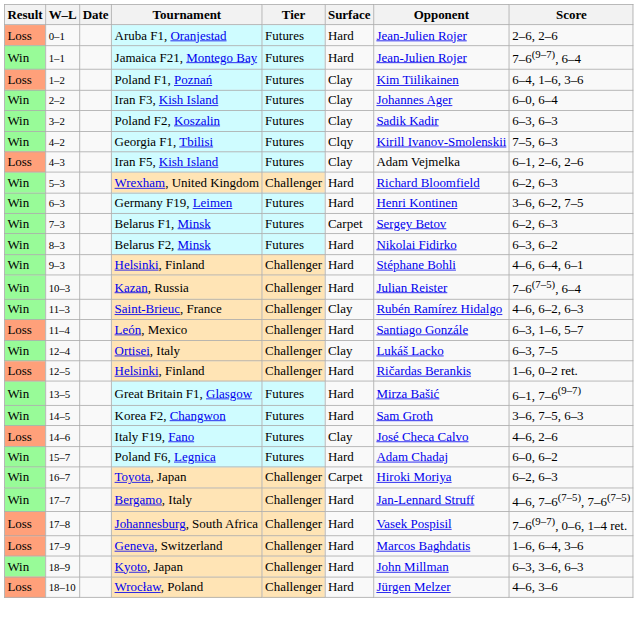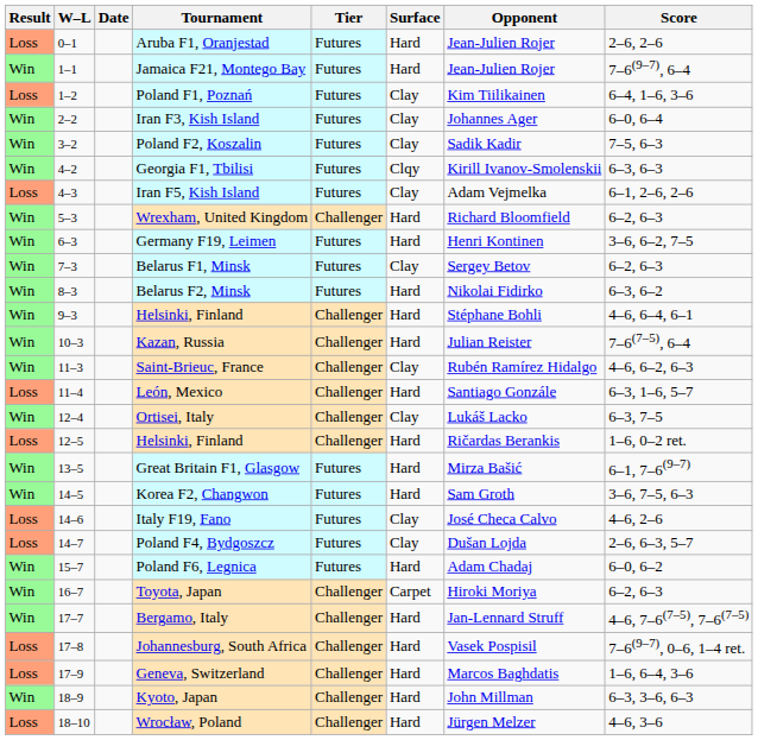Poland F2, Koszalin | Score: 6–3, 6–3 -> 7–5, 6–3
Georgia F1, Tbilisi | Score: 7–5, 6–3 -> 6–3, 6–3
Belarus F1, Minsk | Surface: Carpet -> Clay
+ row: Loss | 14–7 | Poland F4, Bydgoszcz | Futures | Clay | Dušan Lojda | 2–6, 6–3, 5–7
